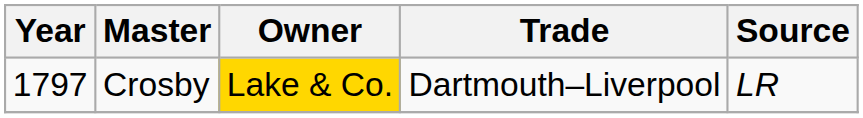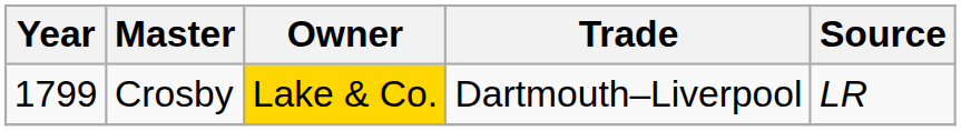Crosby | Year: 1797 -> 1799
